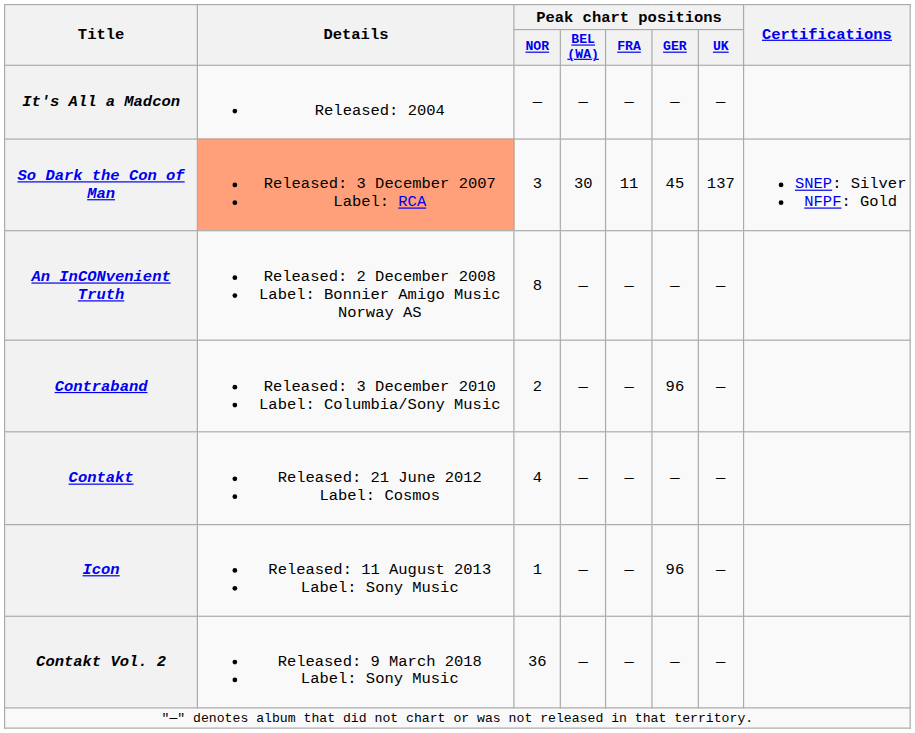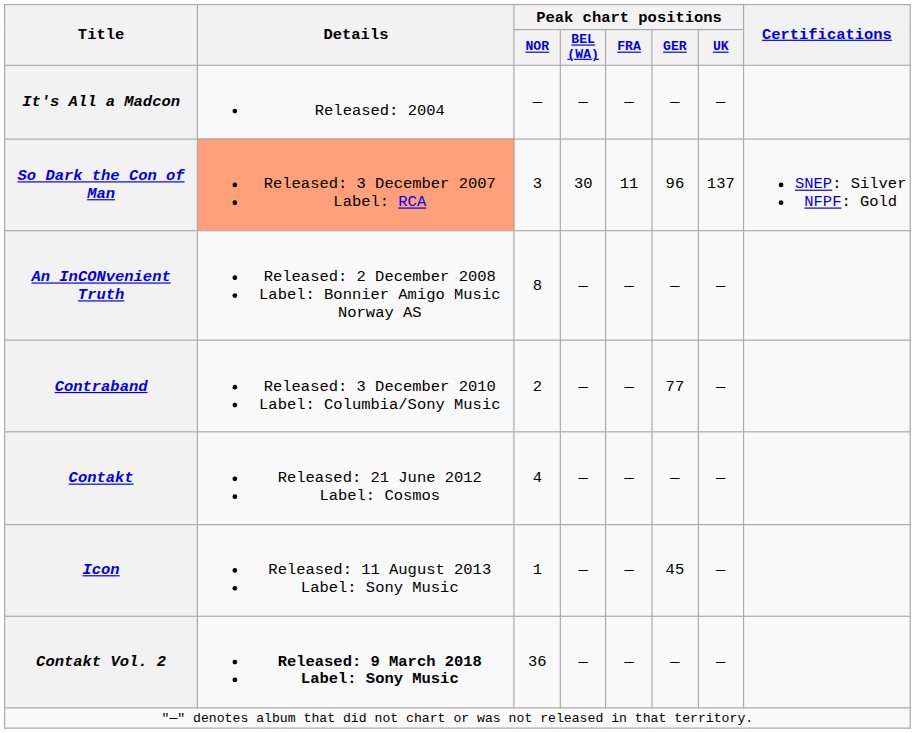So Dark the Con of Man | Peak chart positions / GER: 45 -> 96
Contraband | Peak chart positions / GER: 96 -> 77
Icon | Peak chart positions / GER: 96 -> 45
Contakt Vol. 2 | Details: normal -> bold
